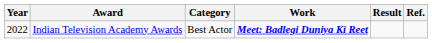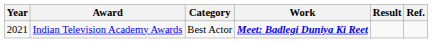Indian Television Academy Awards | Year: 2022 -> 2021
